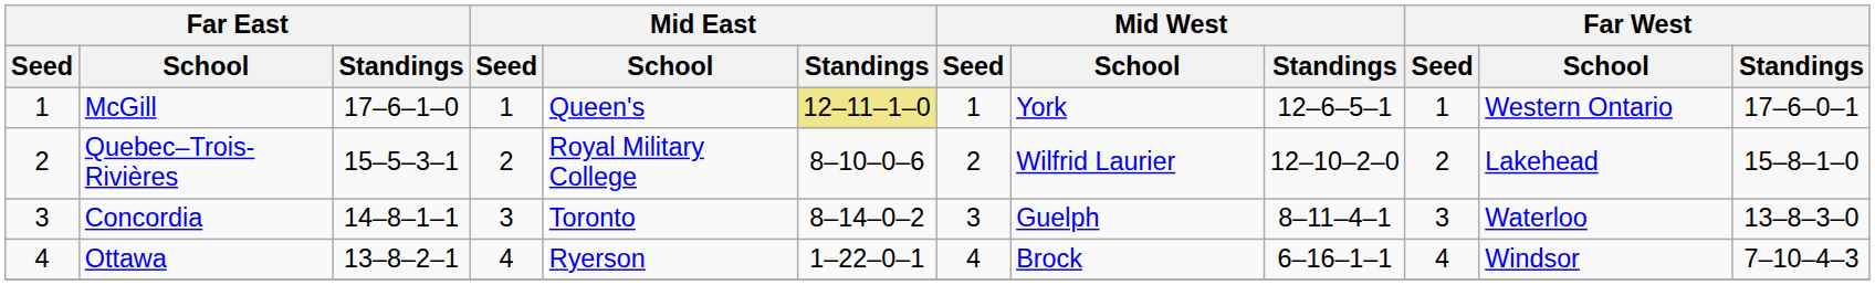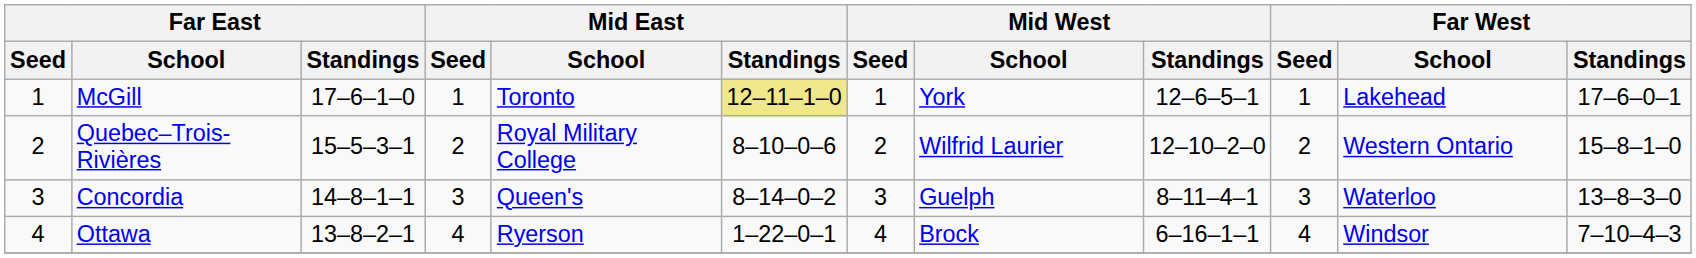McGill | Mid East / School: Queen's -> Toronto
McGill | Far West / School: Western Ontario -> Lakehead
Quebec–Trois-Rivières | Far West / School: Lakehead -> Western Ontario
Concordia | Mid East / School: Toronto -> Queen's
